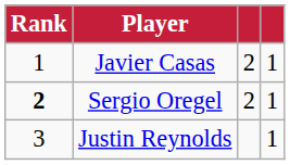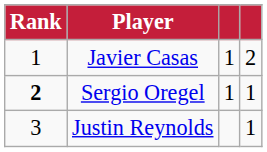Javier Casas | column 3: 2 -> 1
Javier Casas | column 4: 1 -> 2
Sergio Oregel | column 3: 2 -> 1
